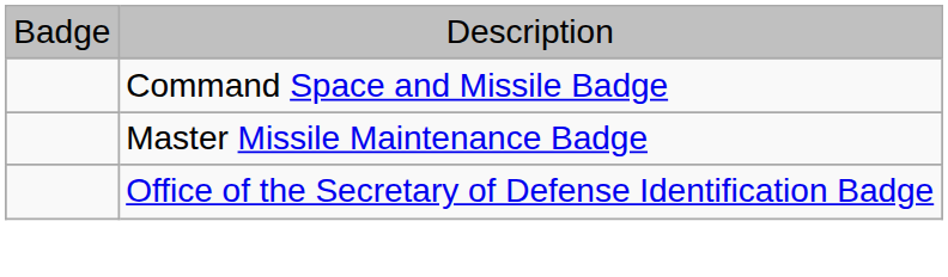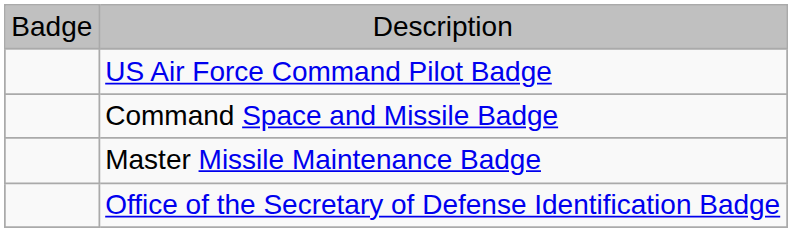+ row: US Air Force Command Pilot Badge
